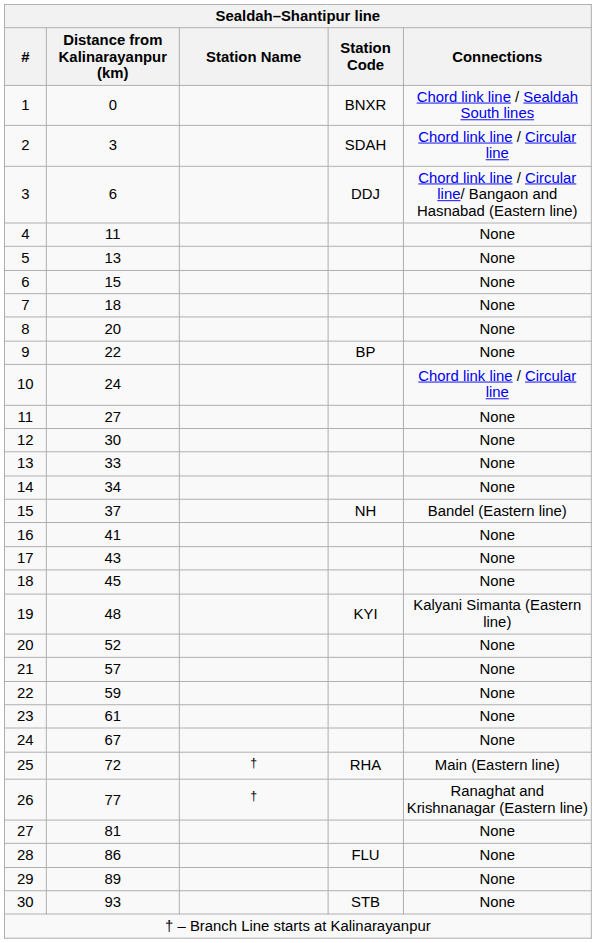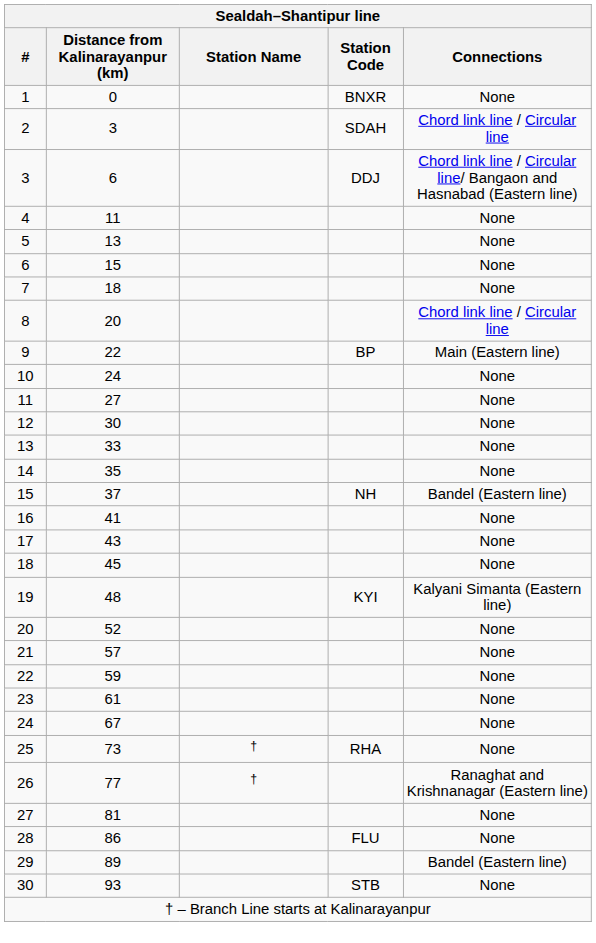1 | Connections: Chord link line / Sealdah South lines -> None
8 | Connections: None -> Chord link line / Circular line
9 | Connections: None -> Main (Eastern line)
10 | Connections: Chord link line / Circular line -> None
14 | Distance from Kalinarayanpur (km): 34 -> 35
25 | Distance from Kalinarayanpur (km): 72 -> 73
25 | Connections: Main (Eastern line) -> None
29 | Connections: None -> Bandel (Eastern line)
